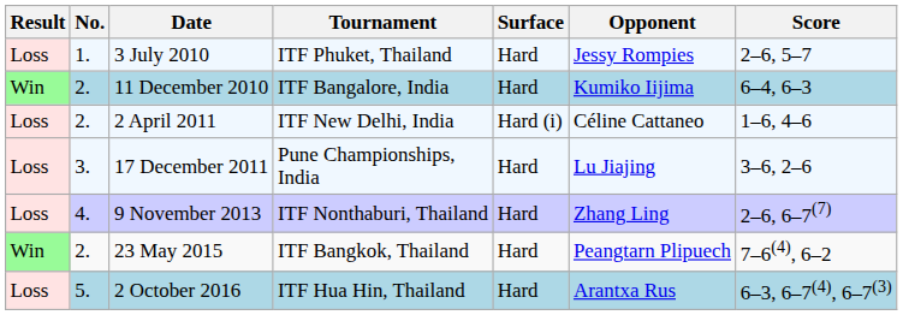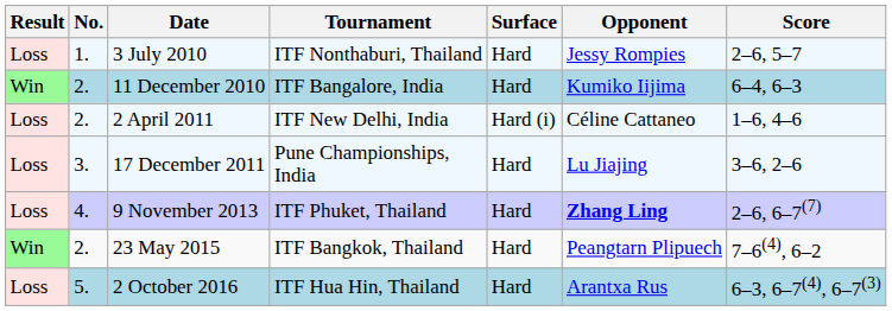3 July 2010 | Tournament: ITF Phuket, Thailand -> ITF Nonthaburi, Thailand
9 November 2013 | Tournament: ITF Nonthaburi, Thailand -> ITF Phuket, Thailand
9 November 2013 | Opponent: normal -> bold
